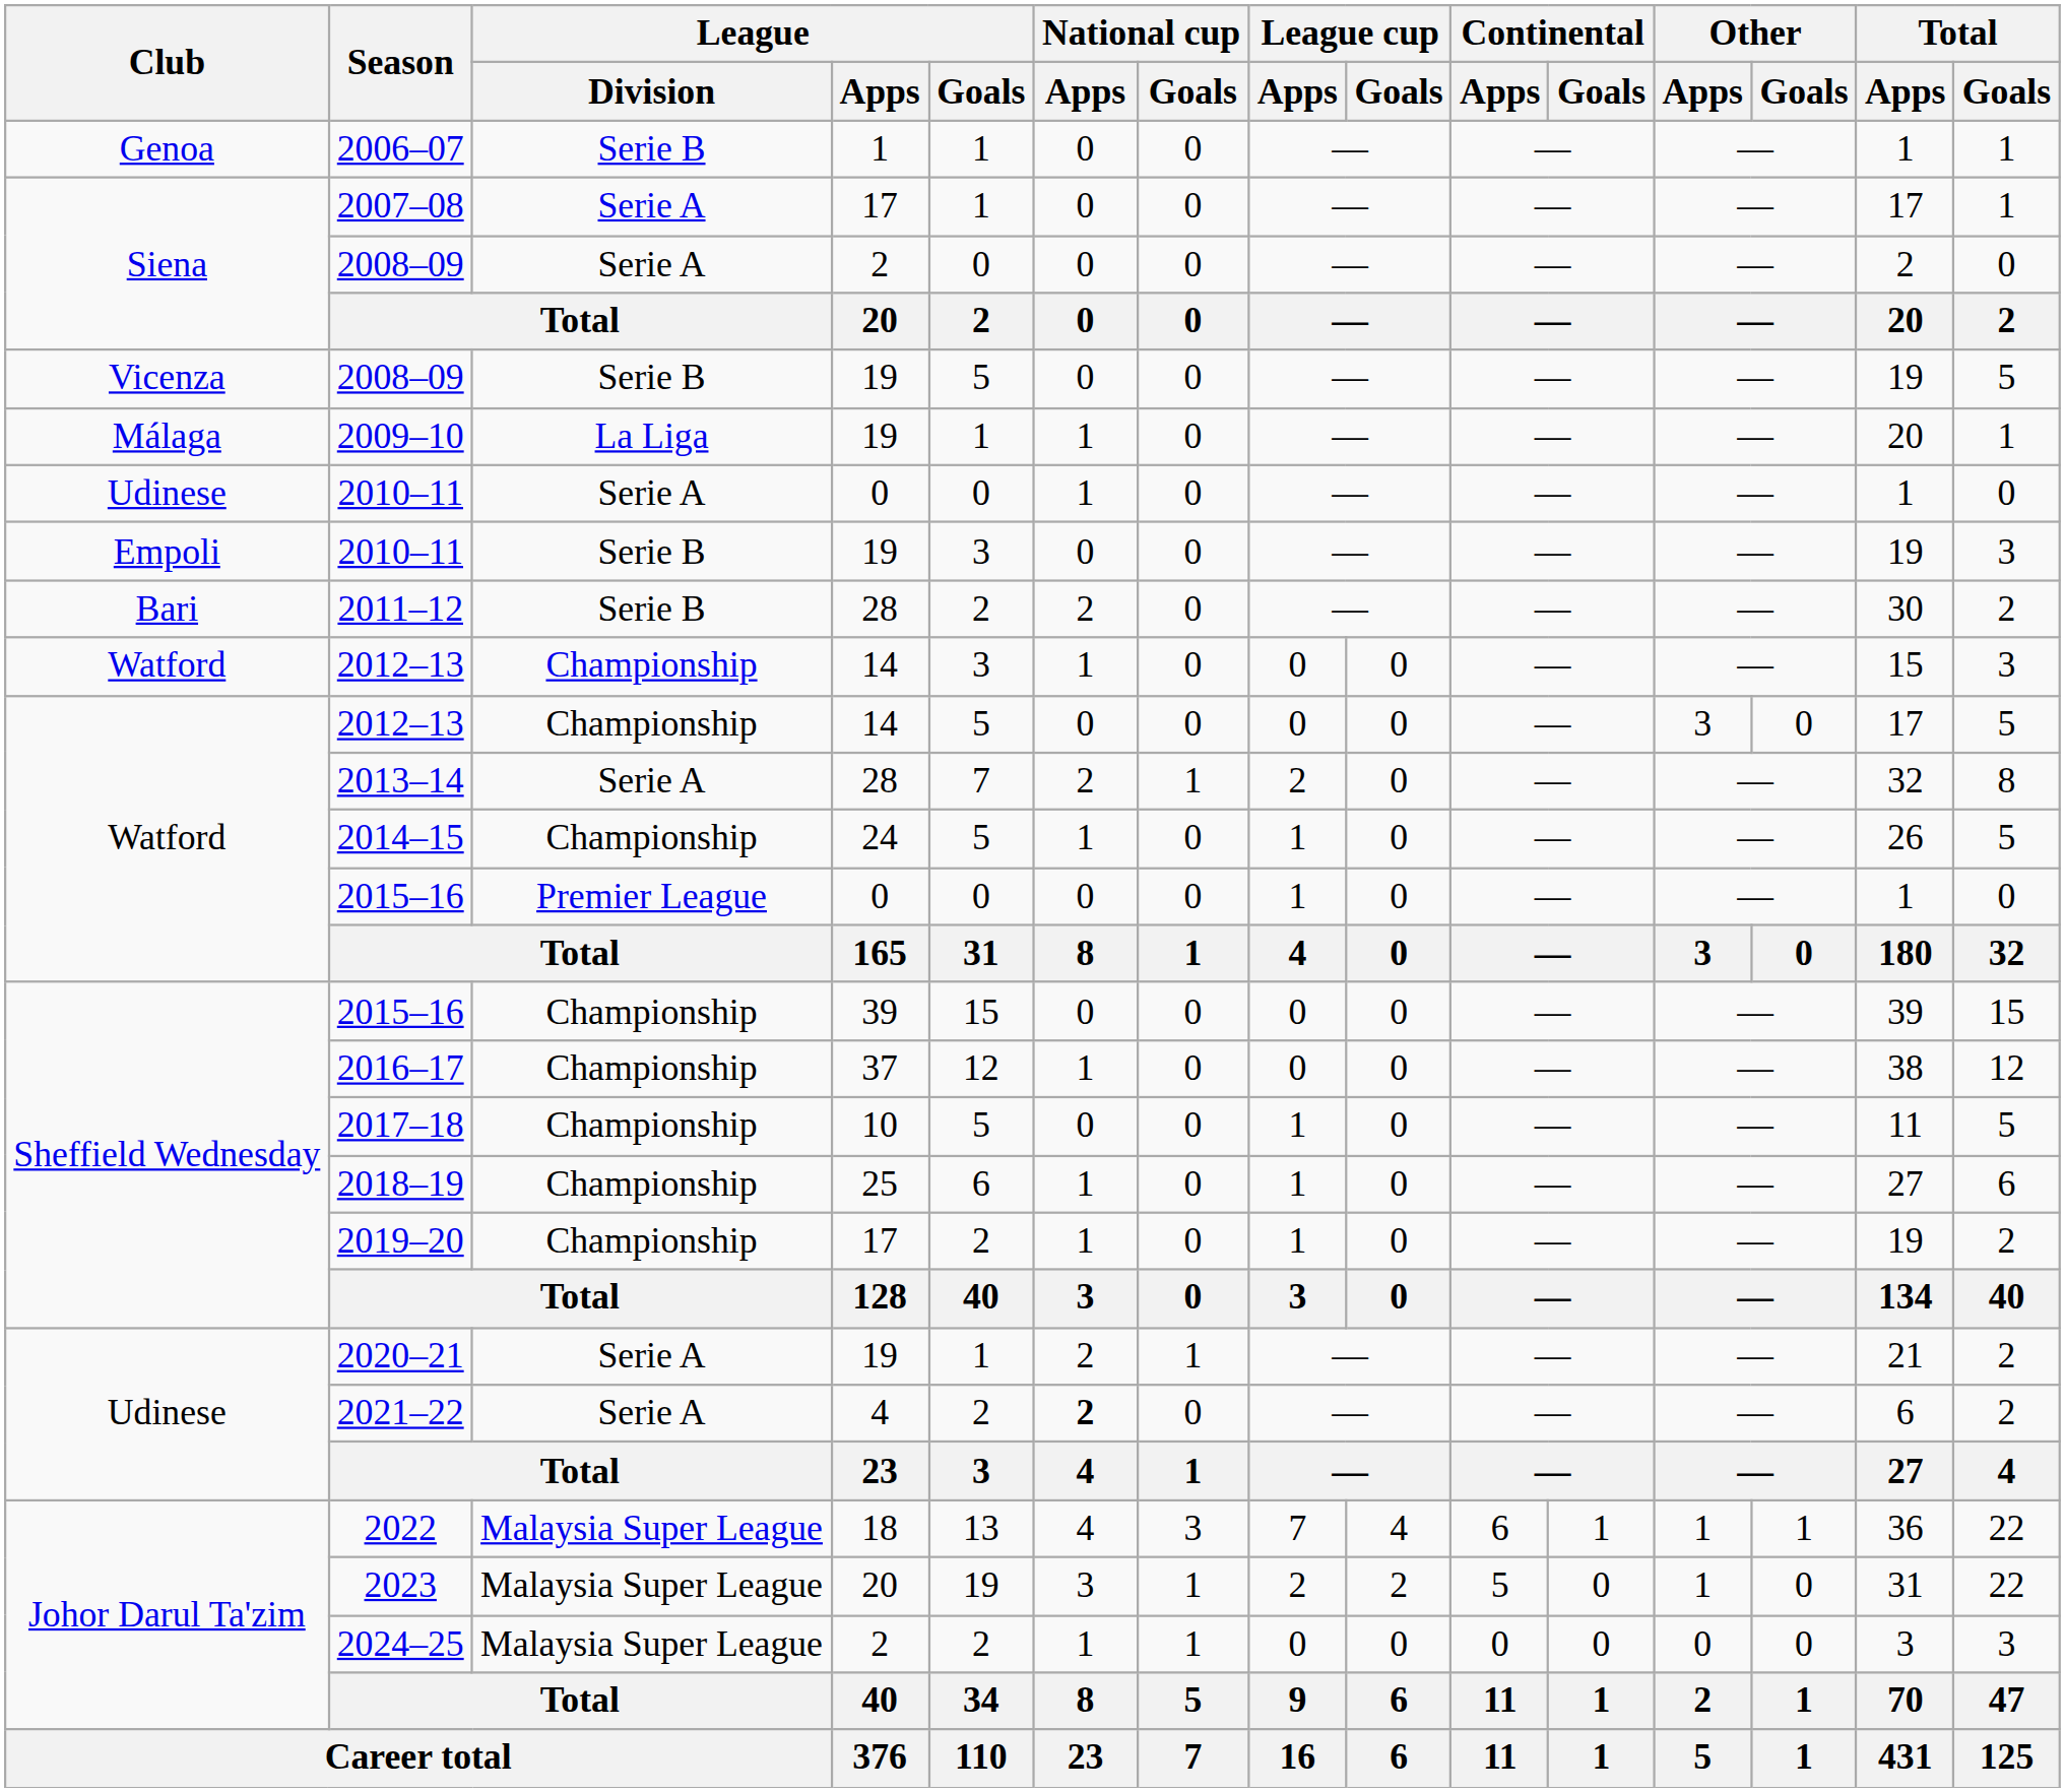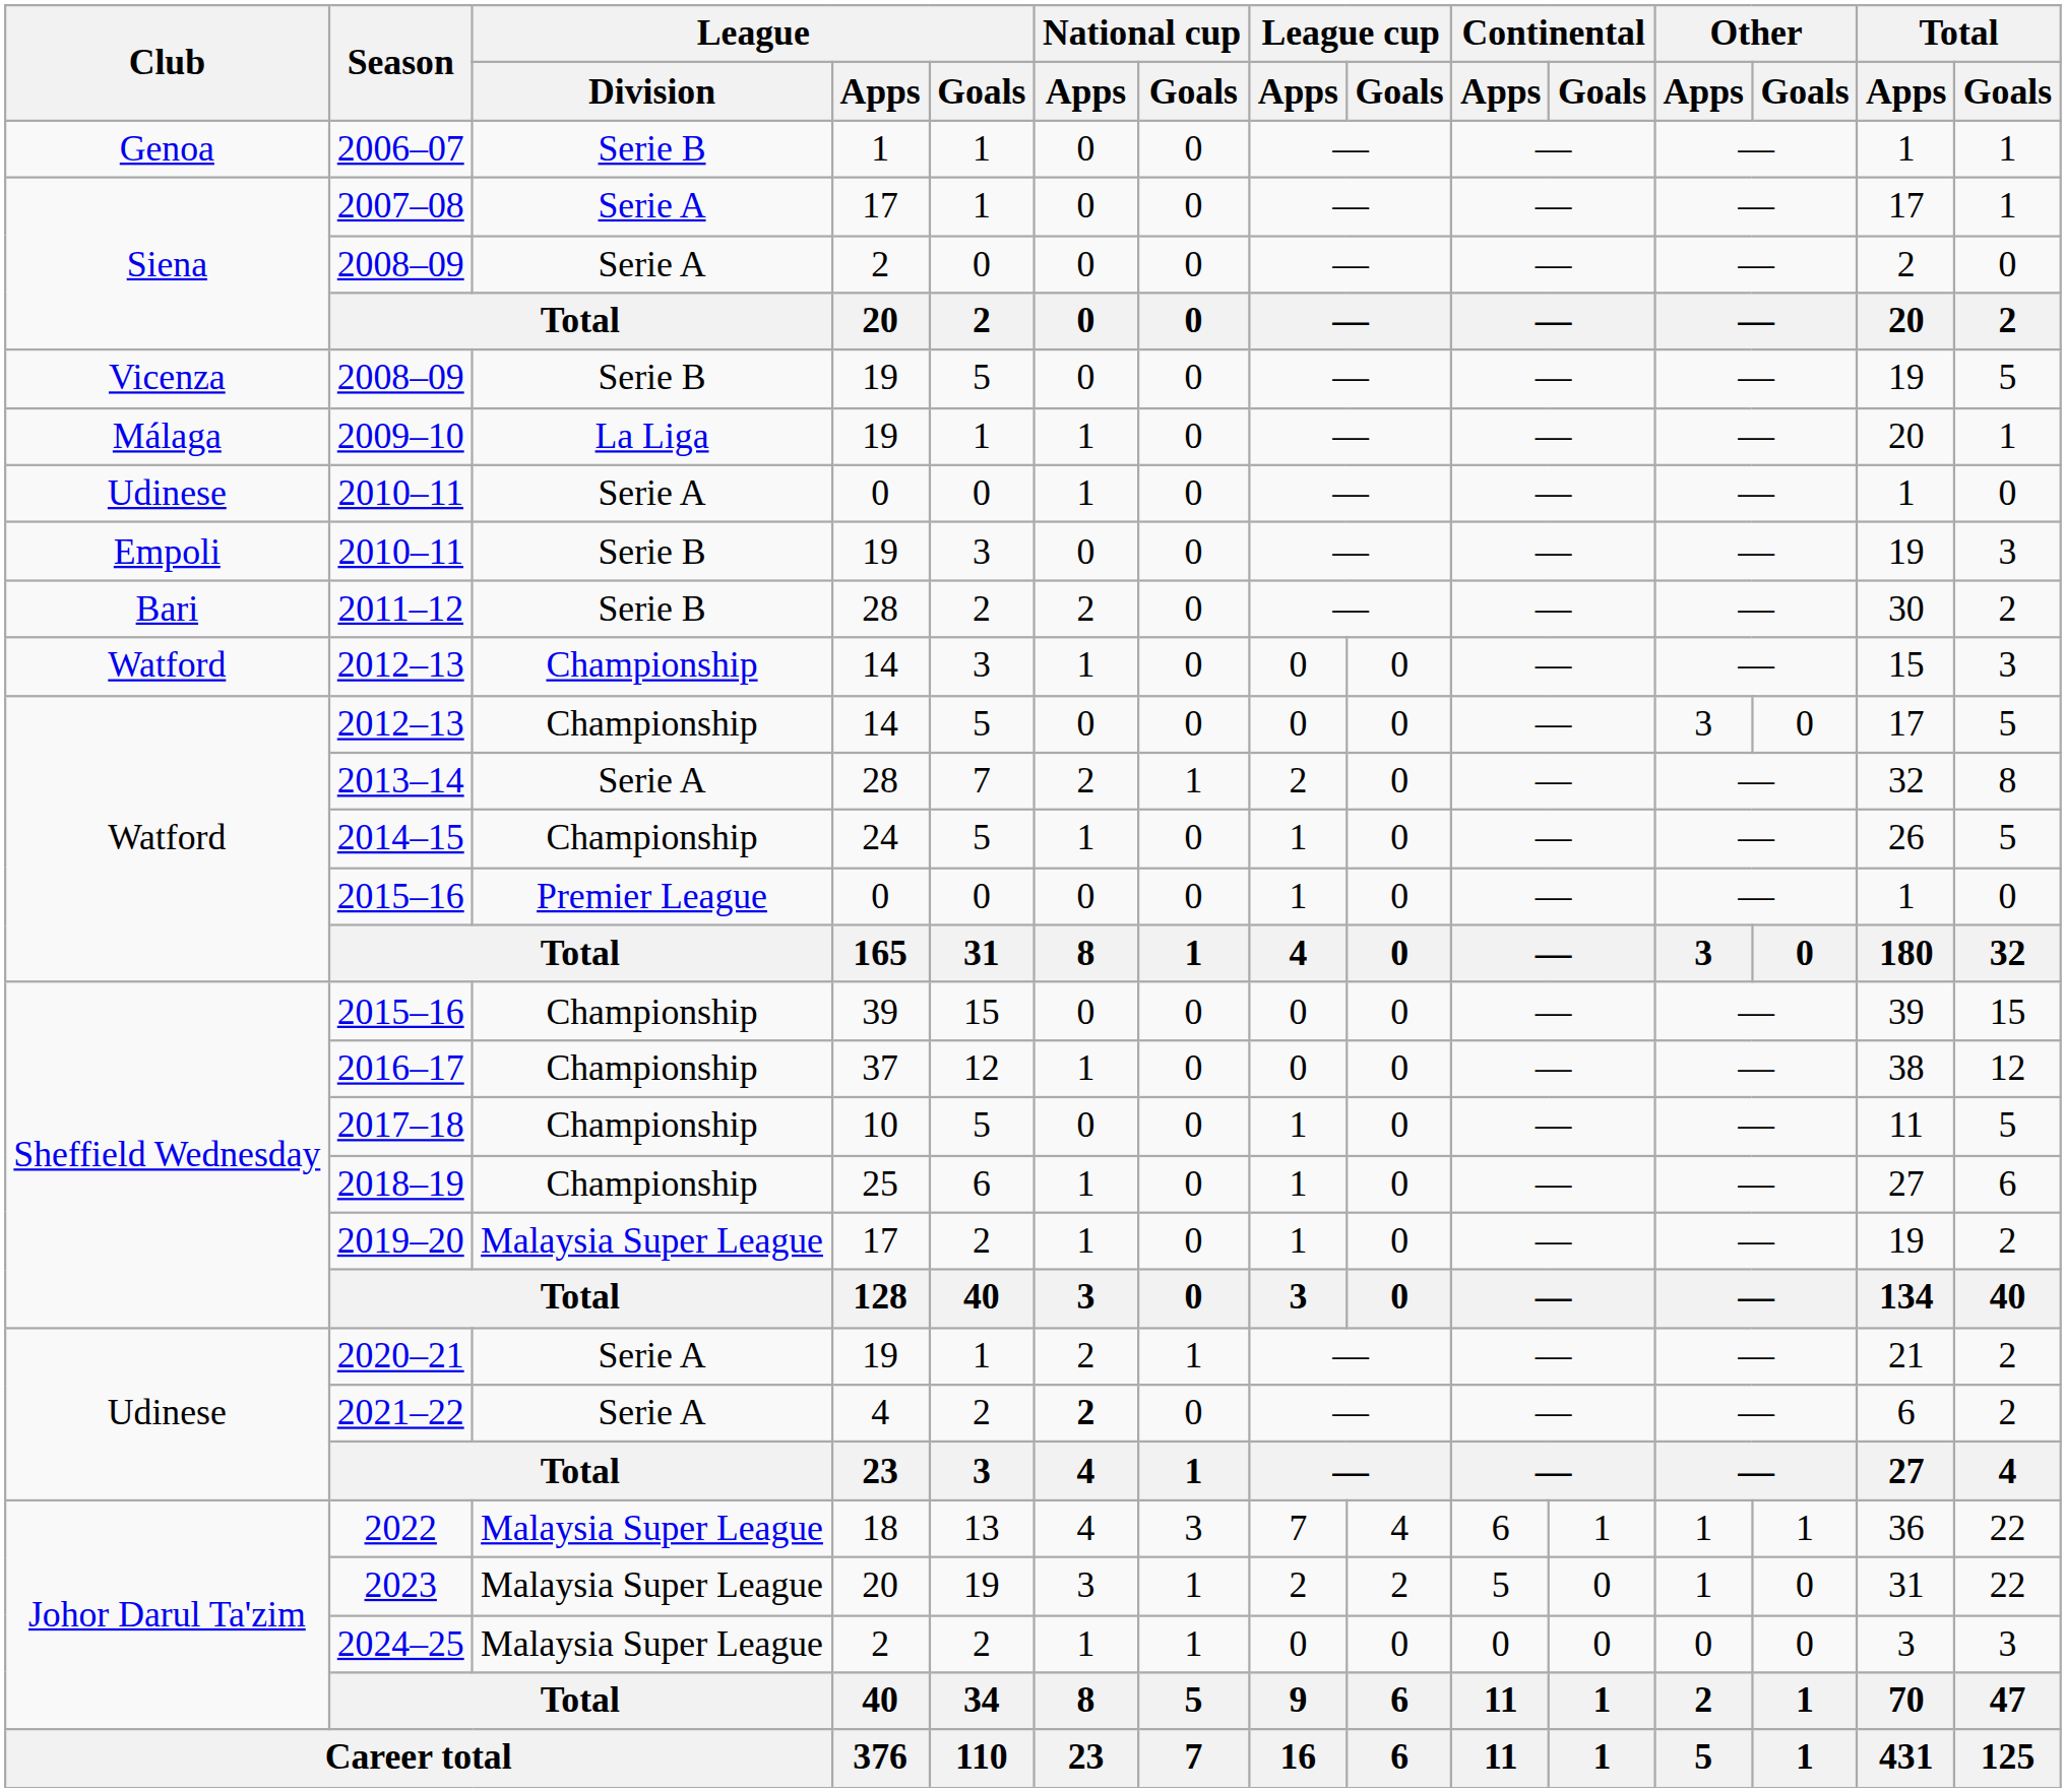2019–20 | League / Division: Championship -> Malaysia Super League
